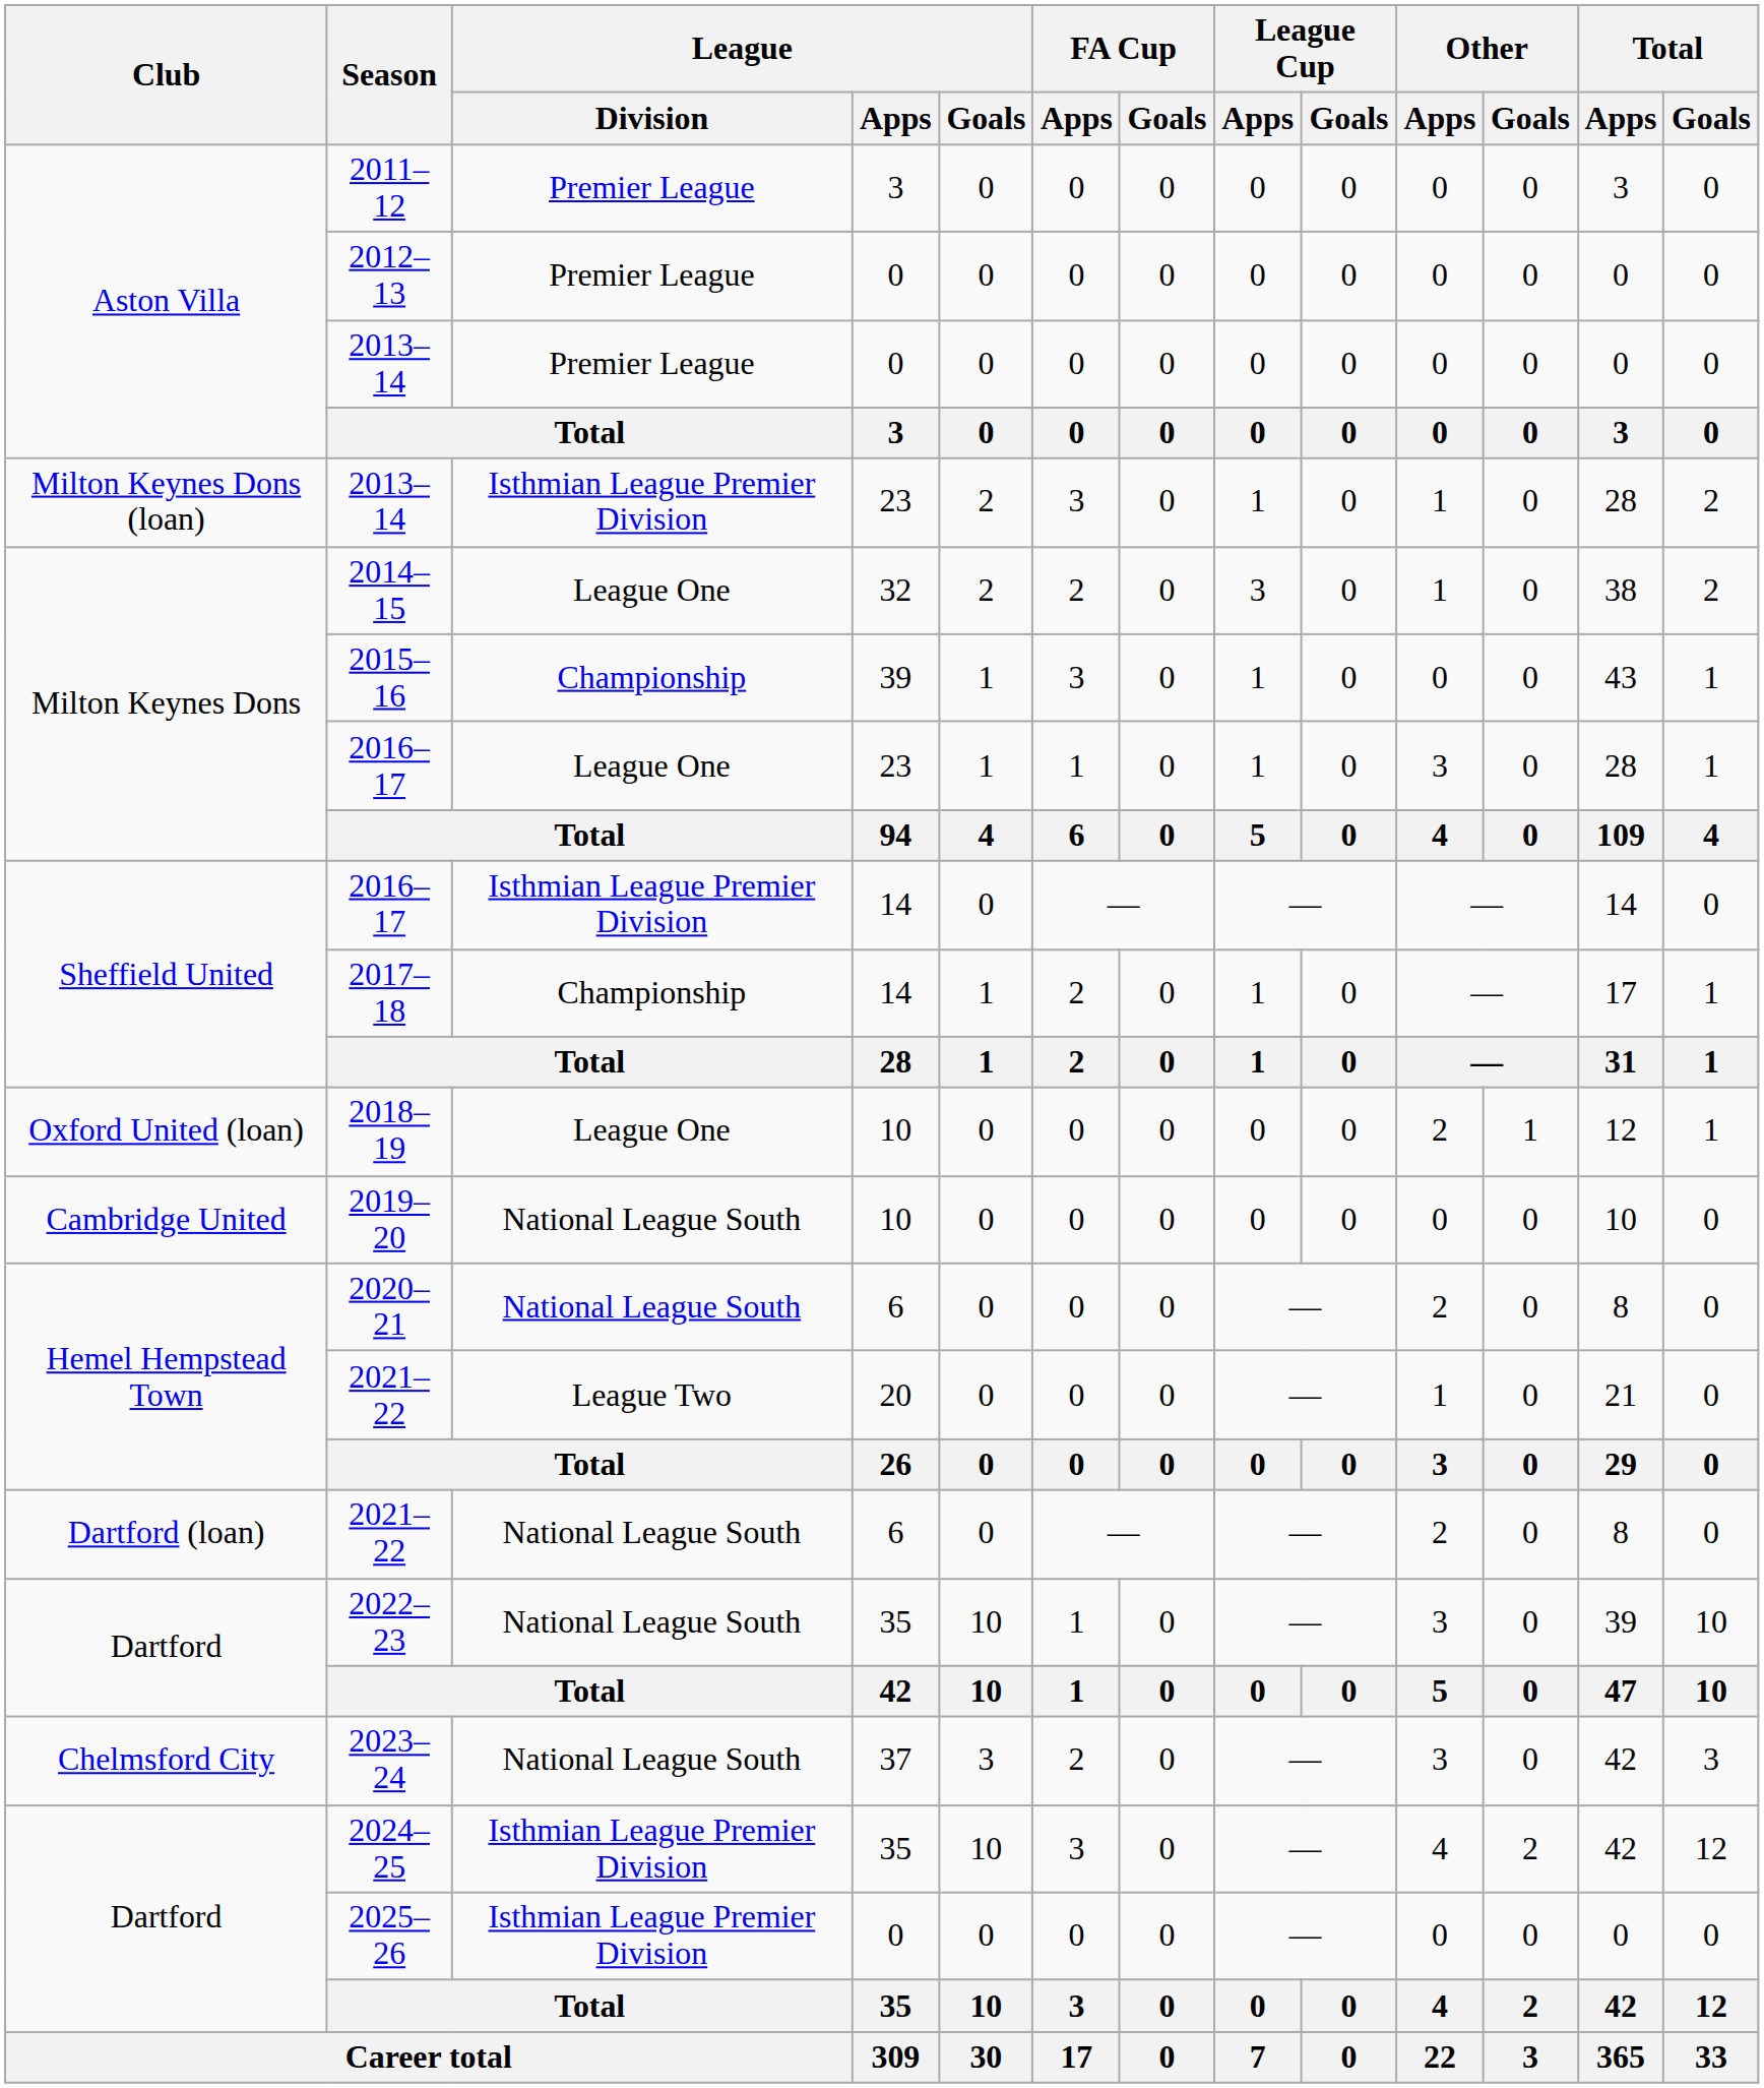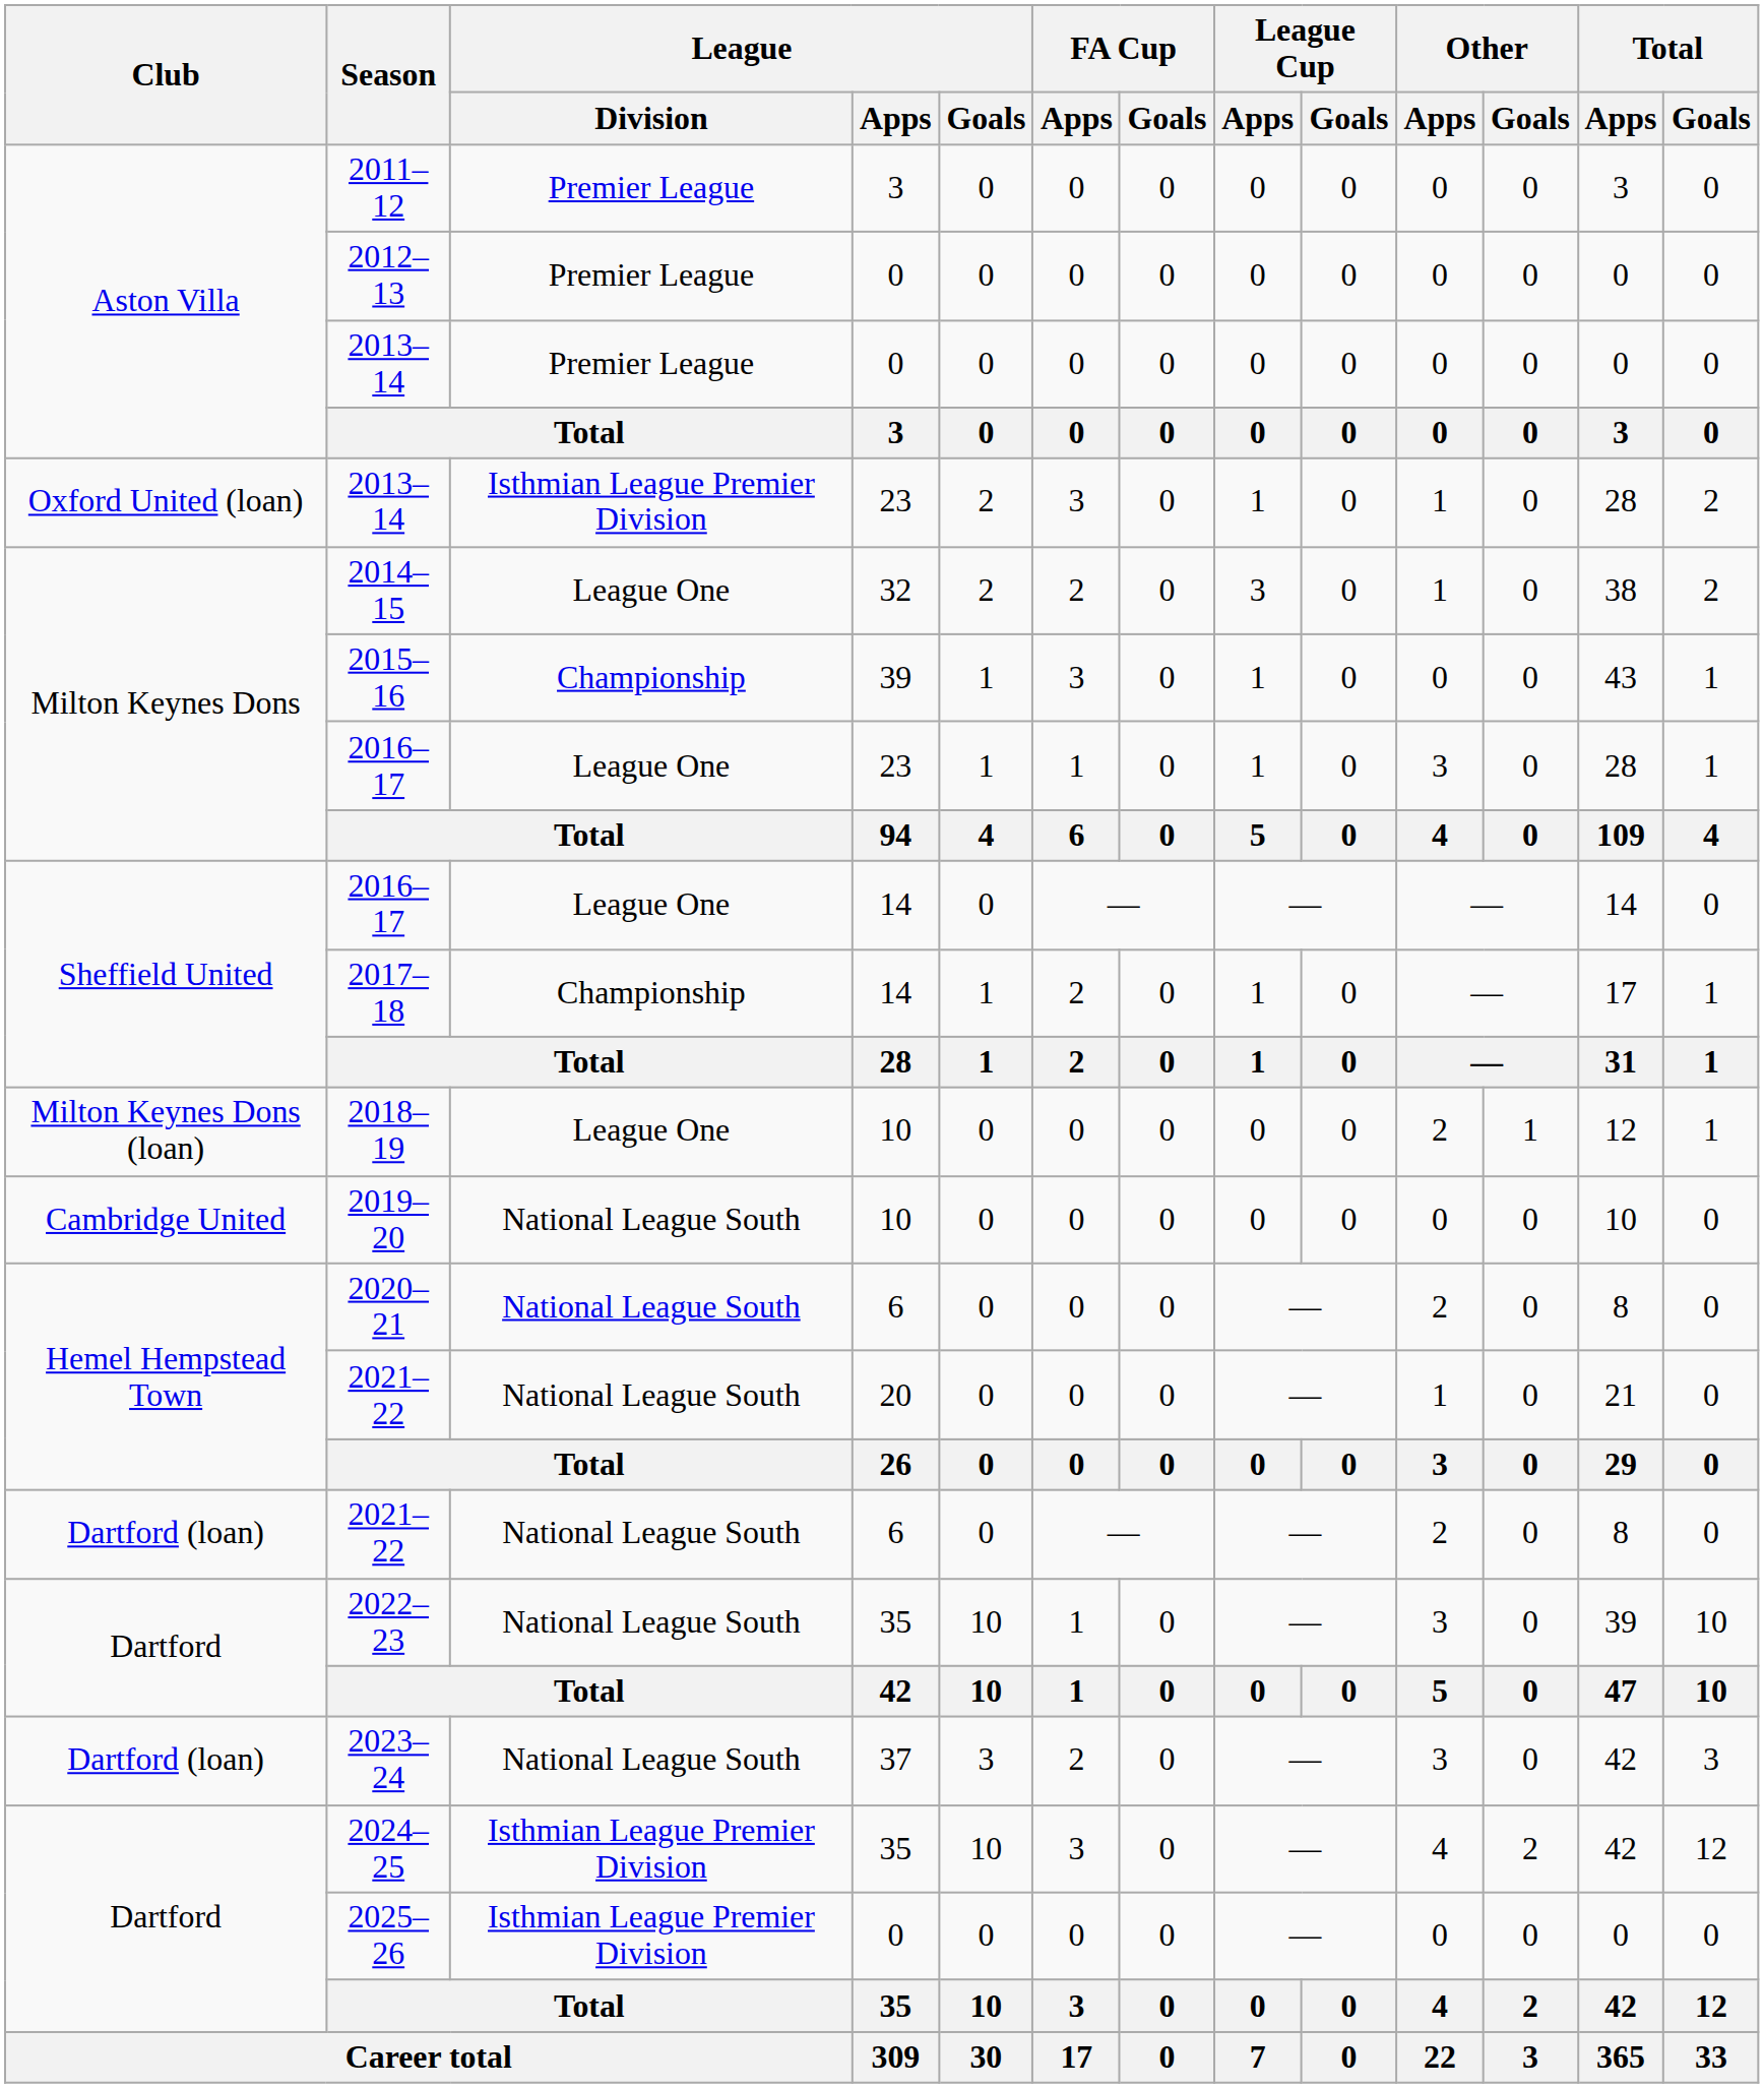2013–14 / 23 | Club: Milton Keynes Dons (loan) -> Oxford United (loan)
2016–17 / 14 | League / Division: Isthmian League Premier Division -> League One
2018–19 | Club: Oxford United (loan) -> Milton Keynes Dons (loan)
2021–22 / 20 | League / Division: League Two -> National League South
2023–24 | Club: Chelmsford City -> Dartford (loan)
